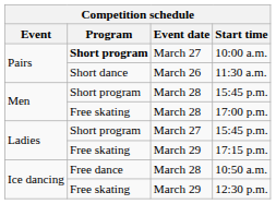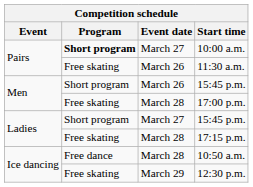11:30 a.m. | Program: Short dance -> Free skating
Men / 15:45 p.m. | Event date: March 28 -> March 26
17:15 p.m. | Event date: March 29 -> March 28
